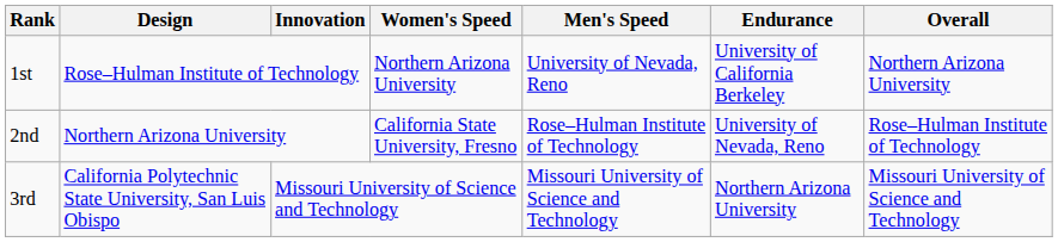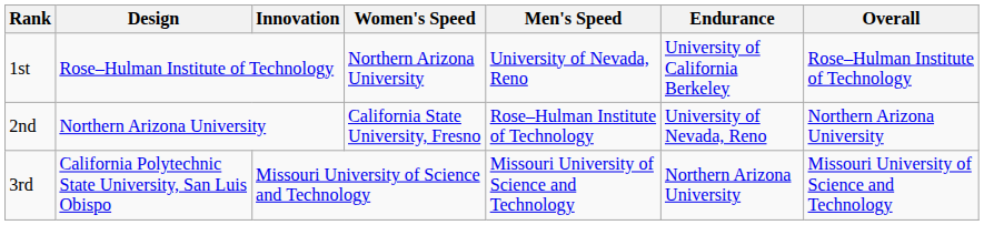1st | Overall: Northern Arizona University -> Rose–Hulman Institute of Technology
2nd | Overall: Rose–Hulman Institute of Technology -> Northern Arizona University
